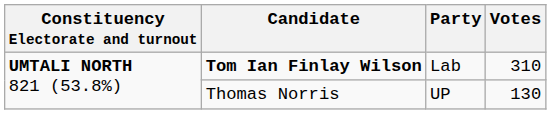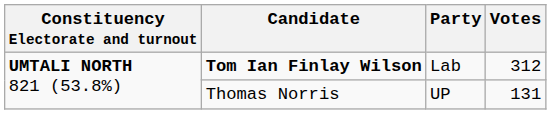Tom Ian Finlay Wilson | Votes: 310 -> 312
Thomas Norris | Votes: 130 -> 131
